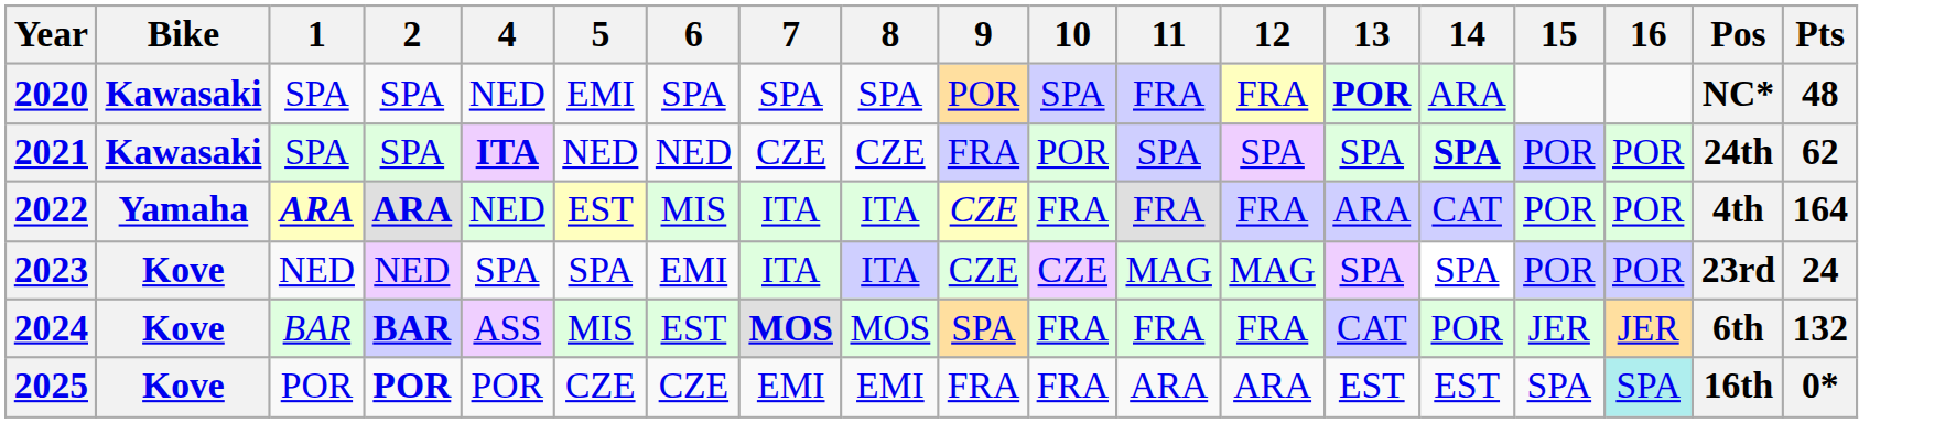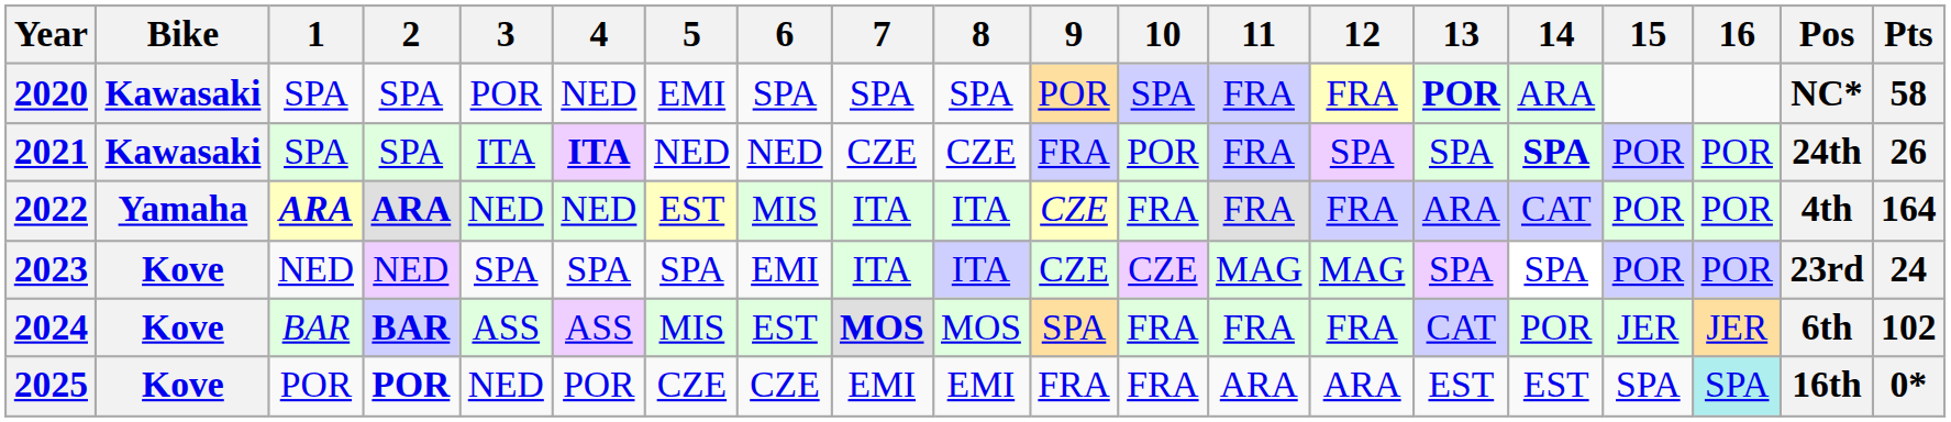+ column: 3 | POR | ITA | NED | SPA | ASS | NED
2020 | Pts: 48 -> 58
2021 | 11: SPA -> FRA
2021 | Pts: 62 -> 26
2024 | Pts: 132 -> 102
